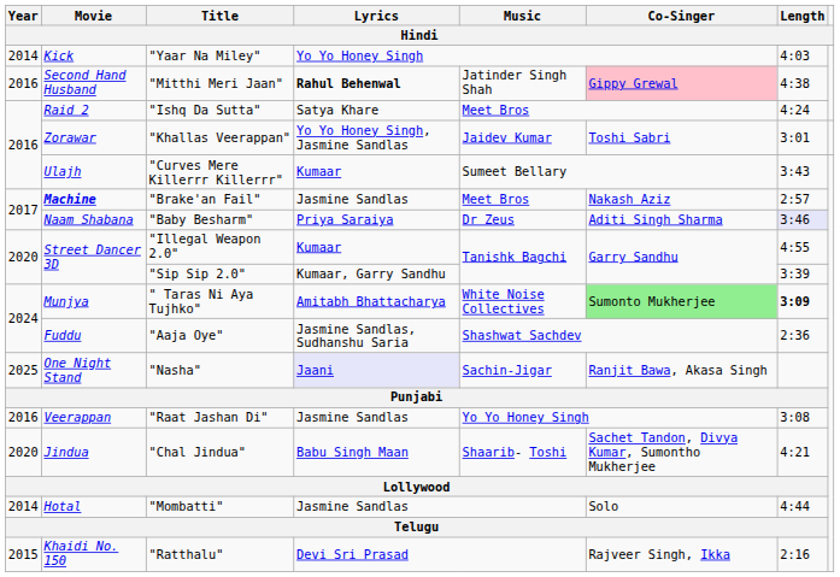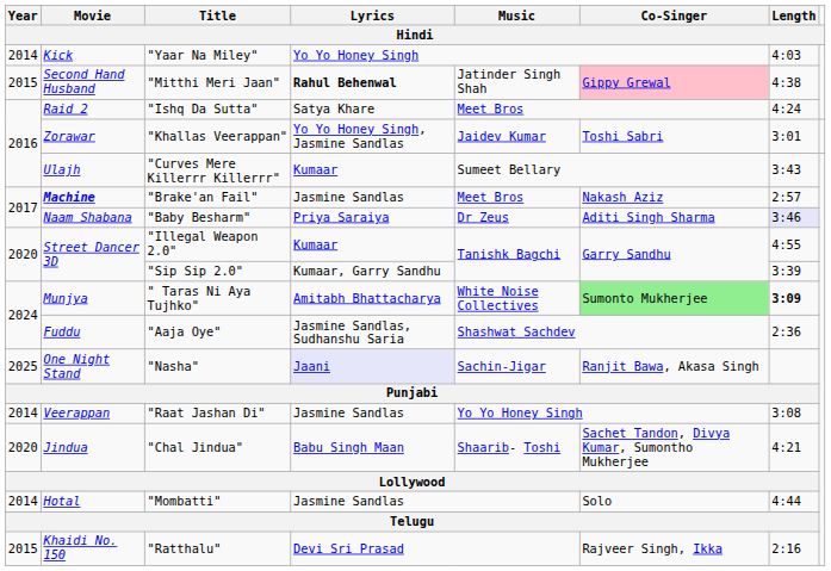"Mitthi Meri Jaan" | Year: 2016 -> 2015
"Raat Jashan Di" | Year: 2016 -> 2014
